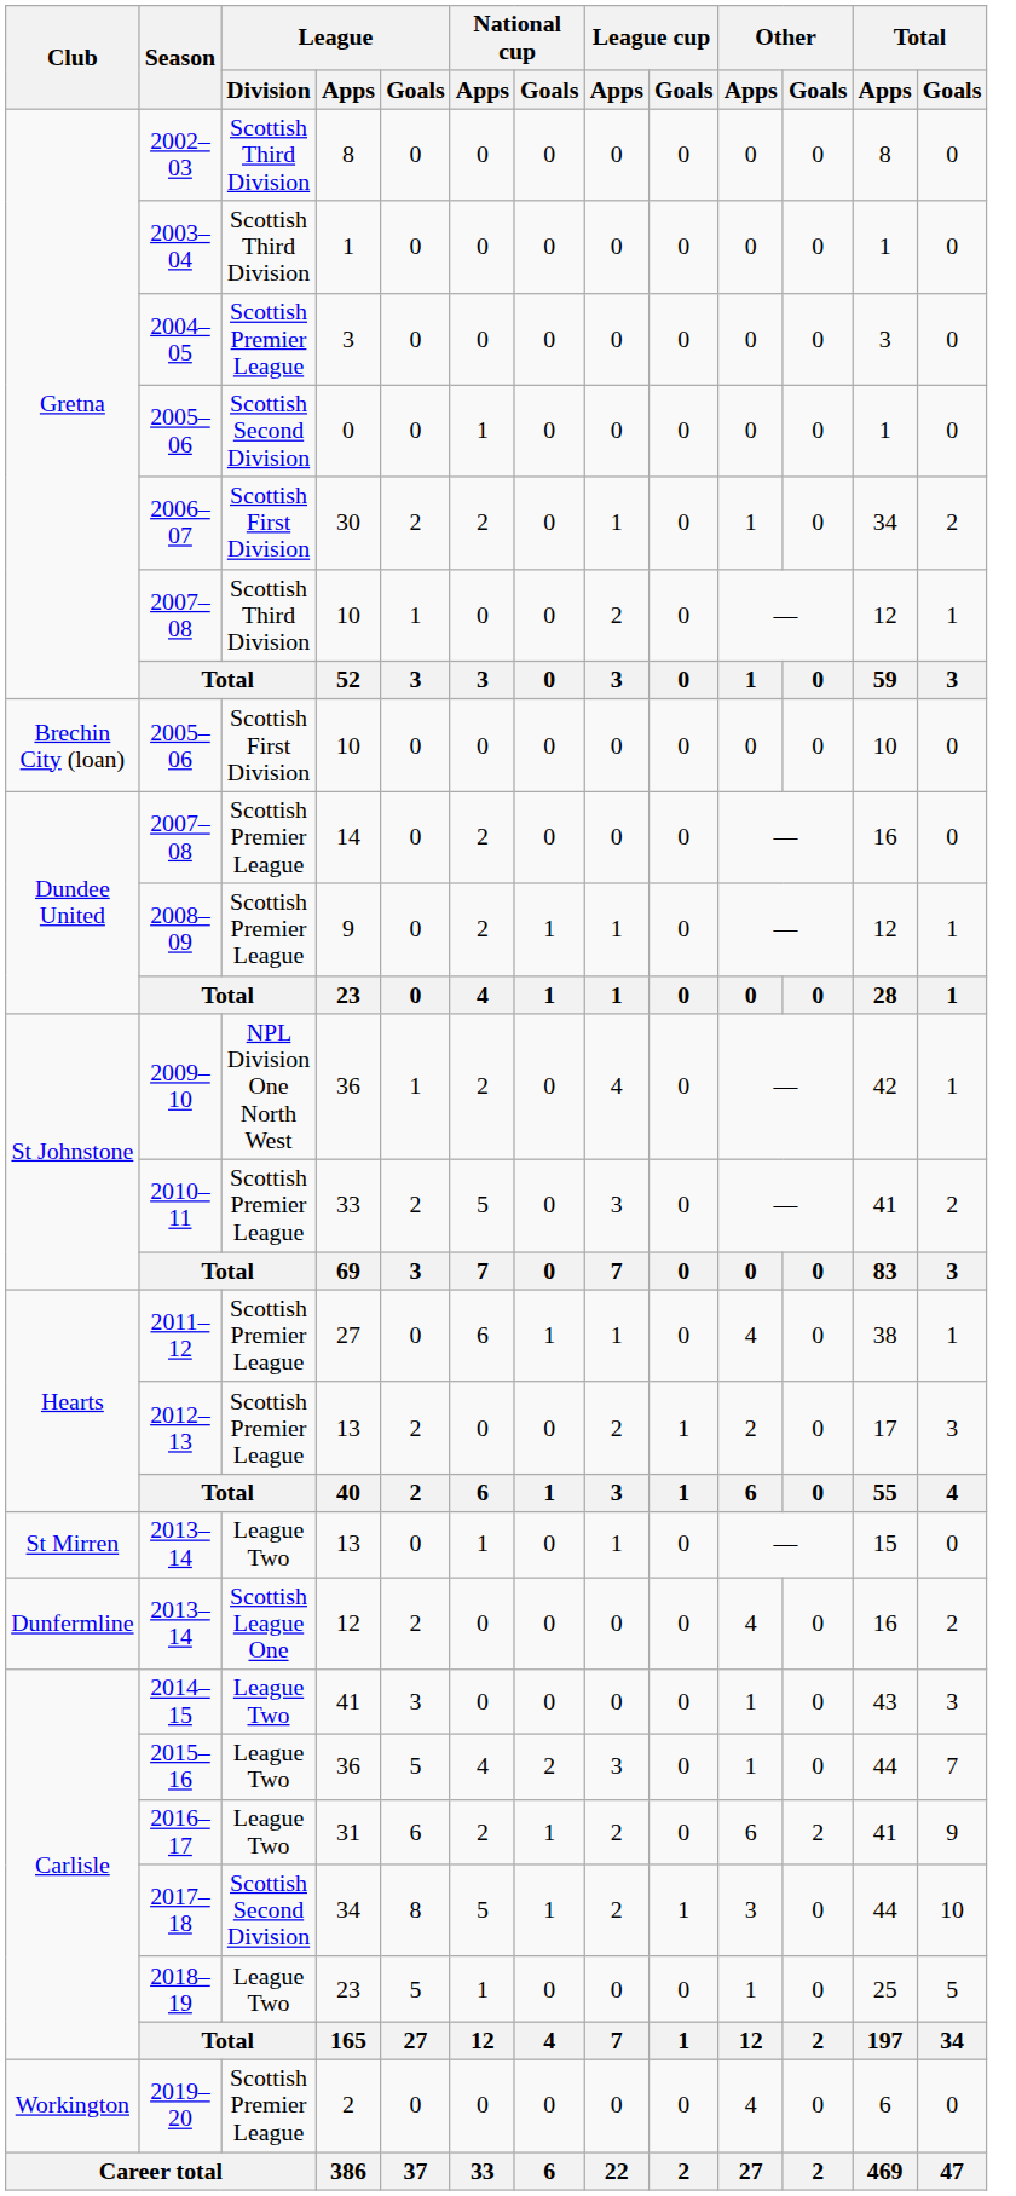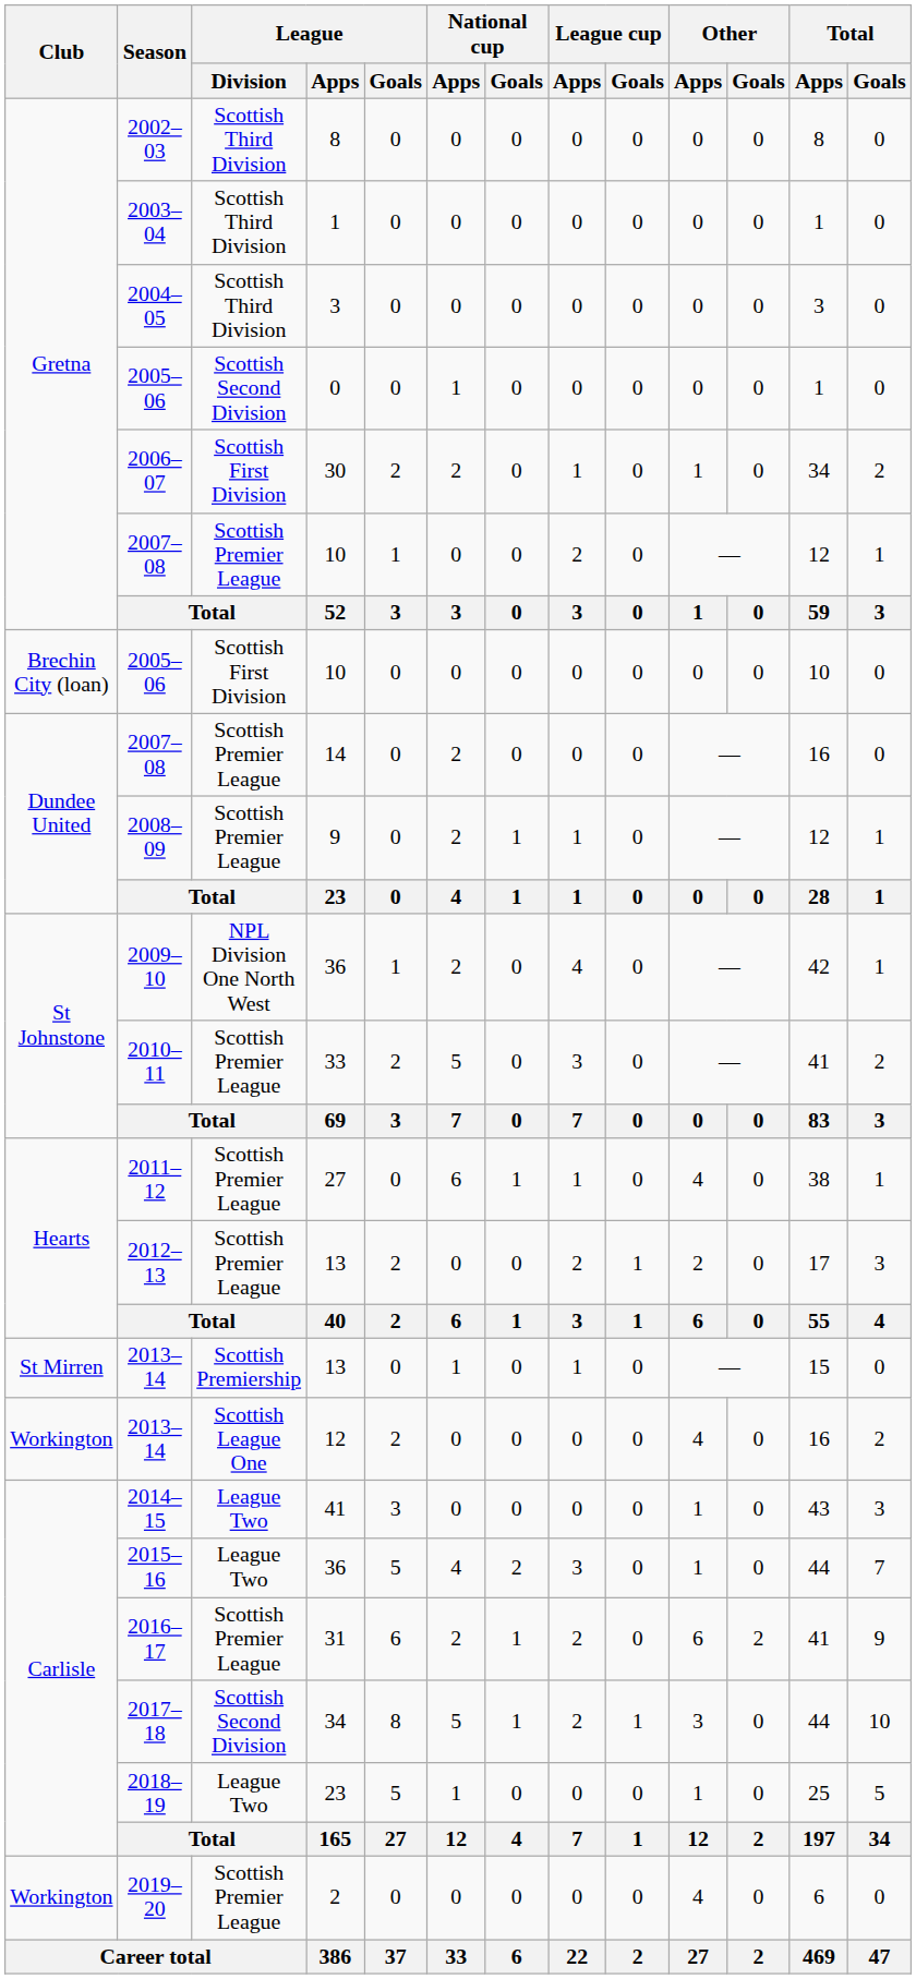2004–05 | League / Division: Scottish Premier League -> Scottish Third Division
2007–08 / 10 | League / Division: Scottish Third Division -> Scottish Premier League
2013–14 / 13 | League / Division: League Two -> Scottish Premiership
2013–14 / 12 | Club: Dunfermline -> Workington
2016–17 | League / Division: League Two -> Scottish Premier League
